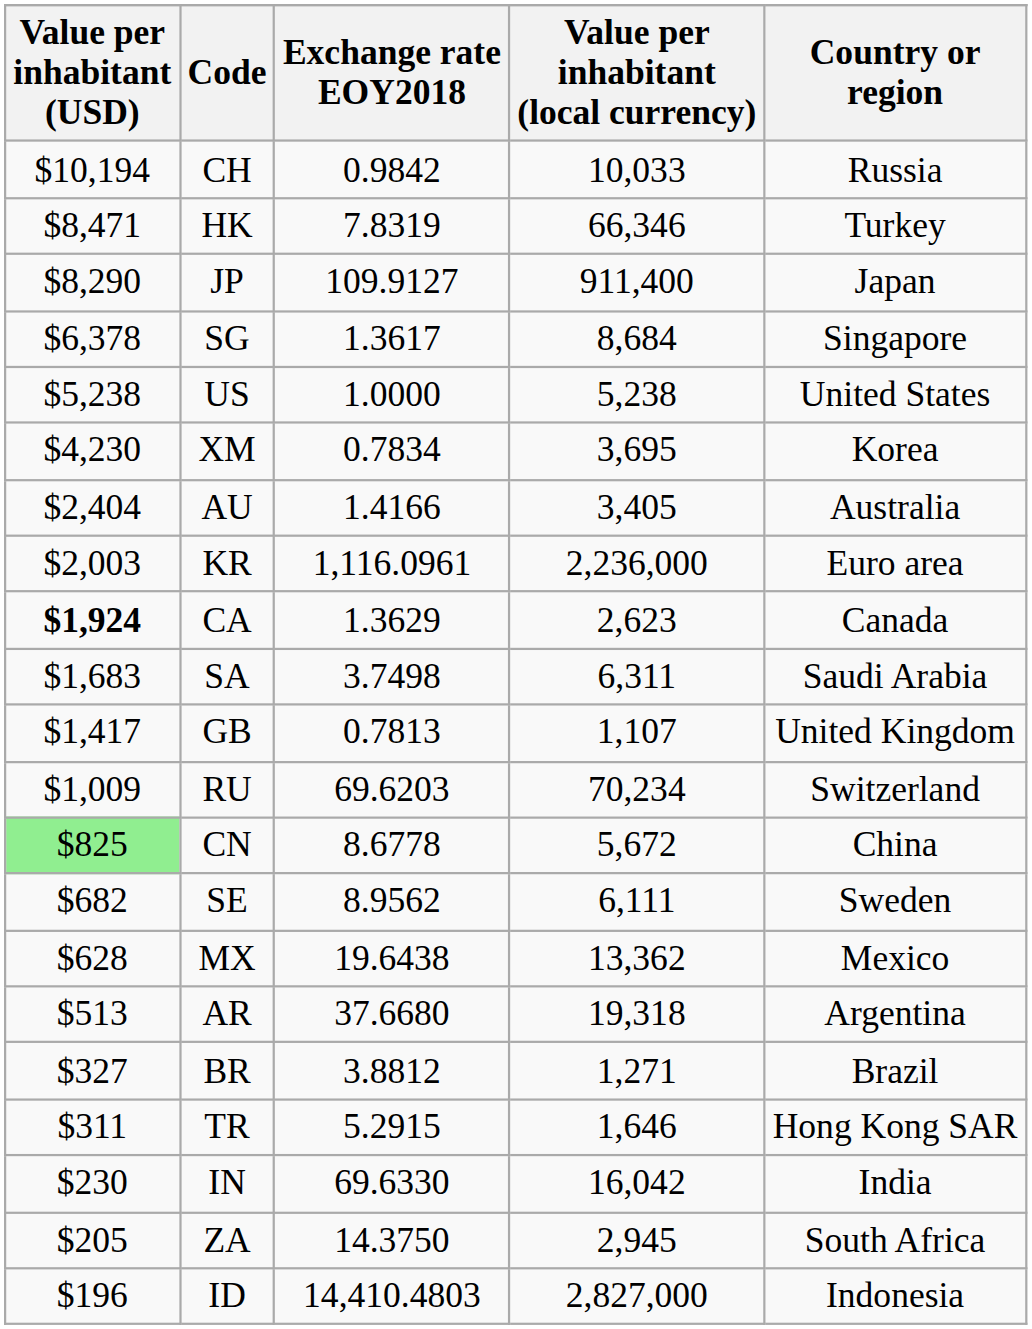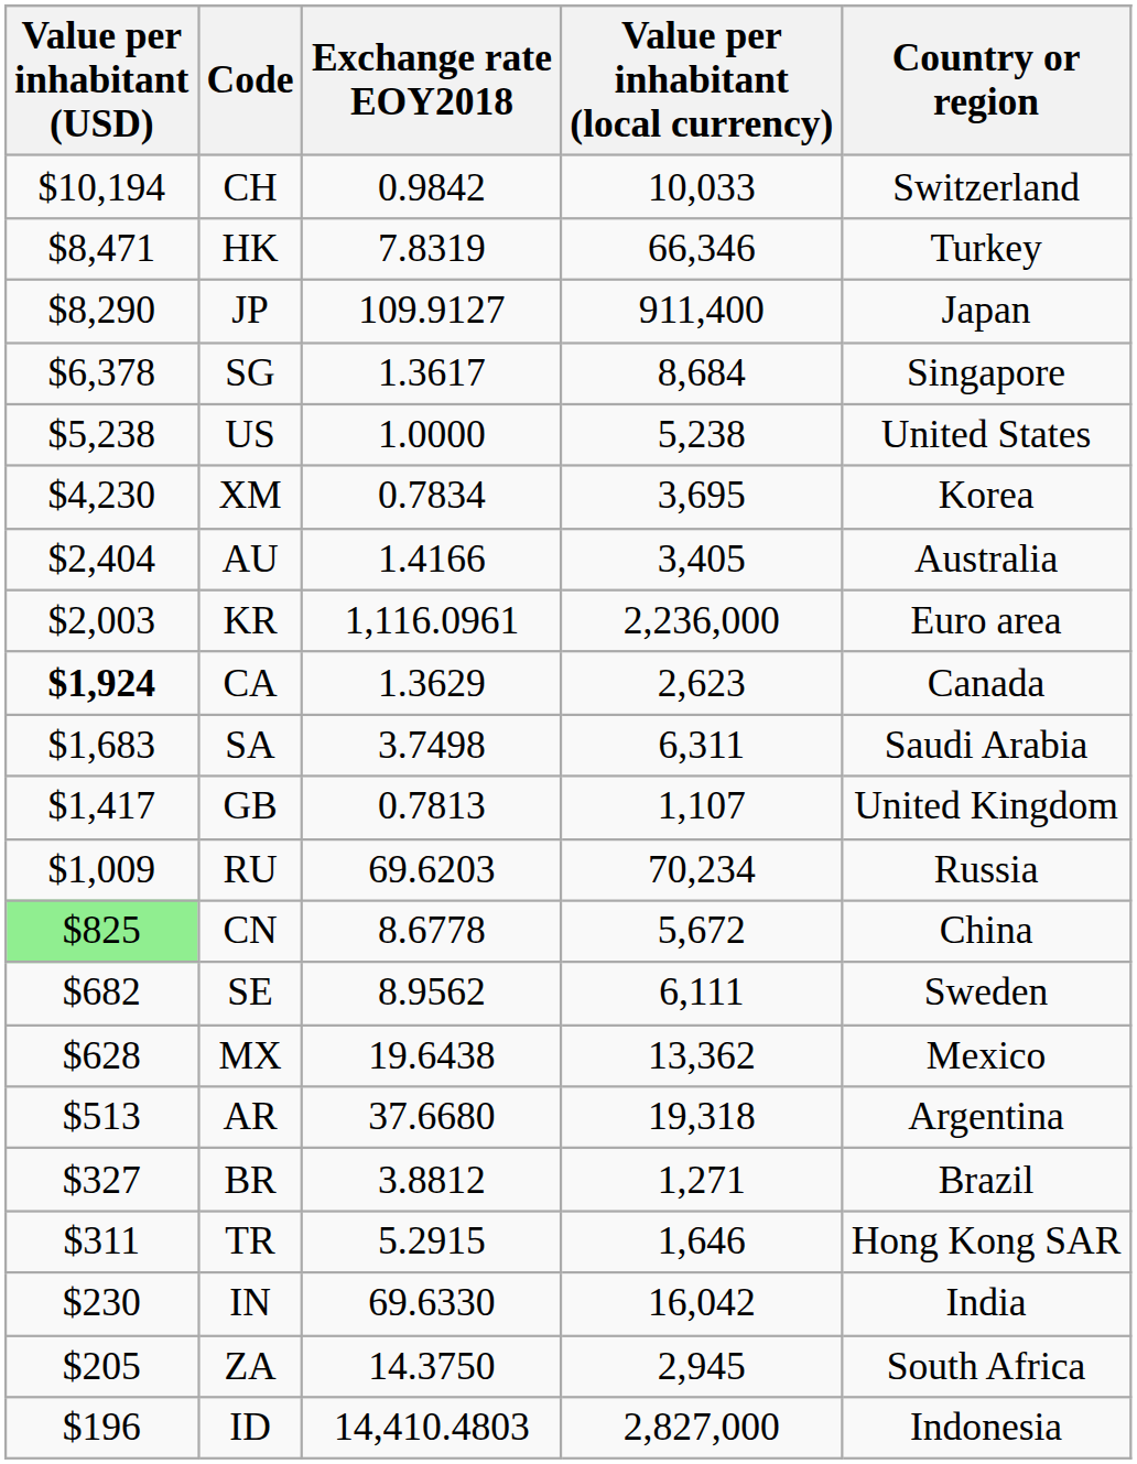CH | Country or region: Russia -> Switzerland
RU | Country or region: Switzerland -> Russia
